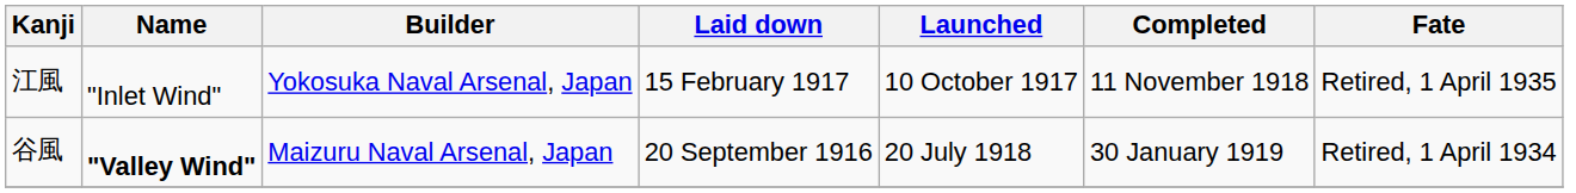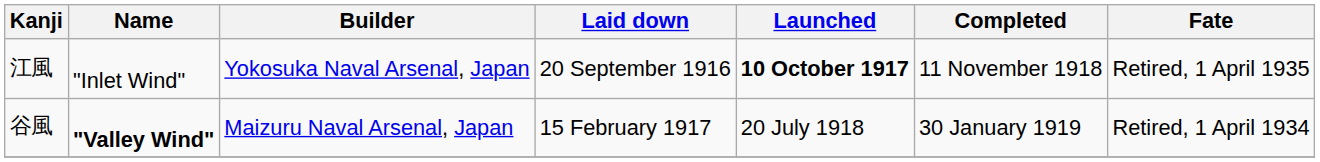江風 | Laid down: 15 February 1917 -> 20 September 1916
江風 | Launched: normal -> bold
谷風 | Laid down: 20 September 1916 -> 15 February 1917
